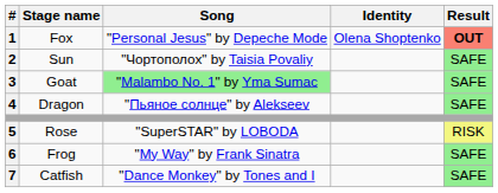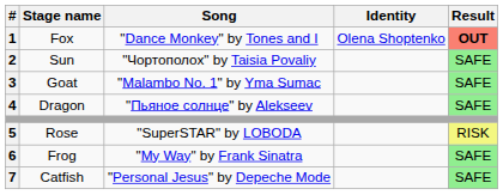Fox | Song: "Personal Jesus" by Depeche Mode -> "Dance Monkey" by Tones and I
Goat | Song: lightgreen background -> no background
Catfish | Song: "Dance Monkey" by Tones and I -> "Personal Jesus" by Depeche Mode
